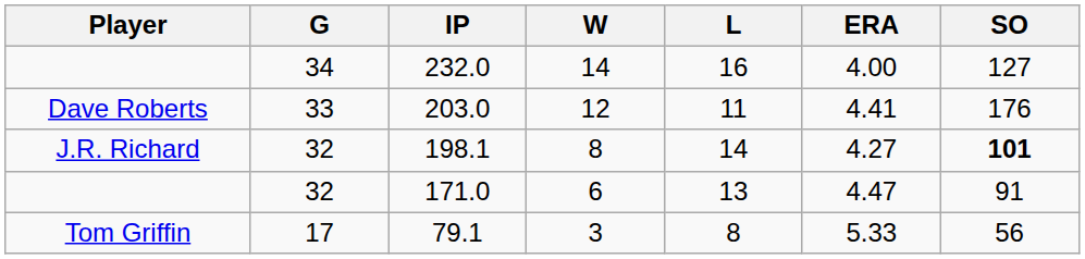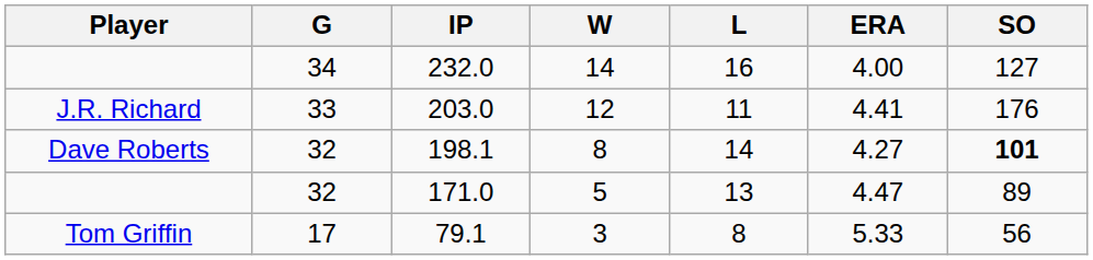203.0 | Player: Dave Roberts -> J.R. Richard
198.1 | Player: J.R. Richard -> Dave Roberts
171.0 | W: 6 -> 5
171.0 | SO: 91 -> 89
